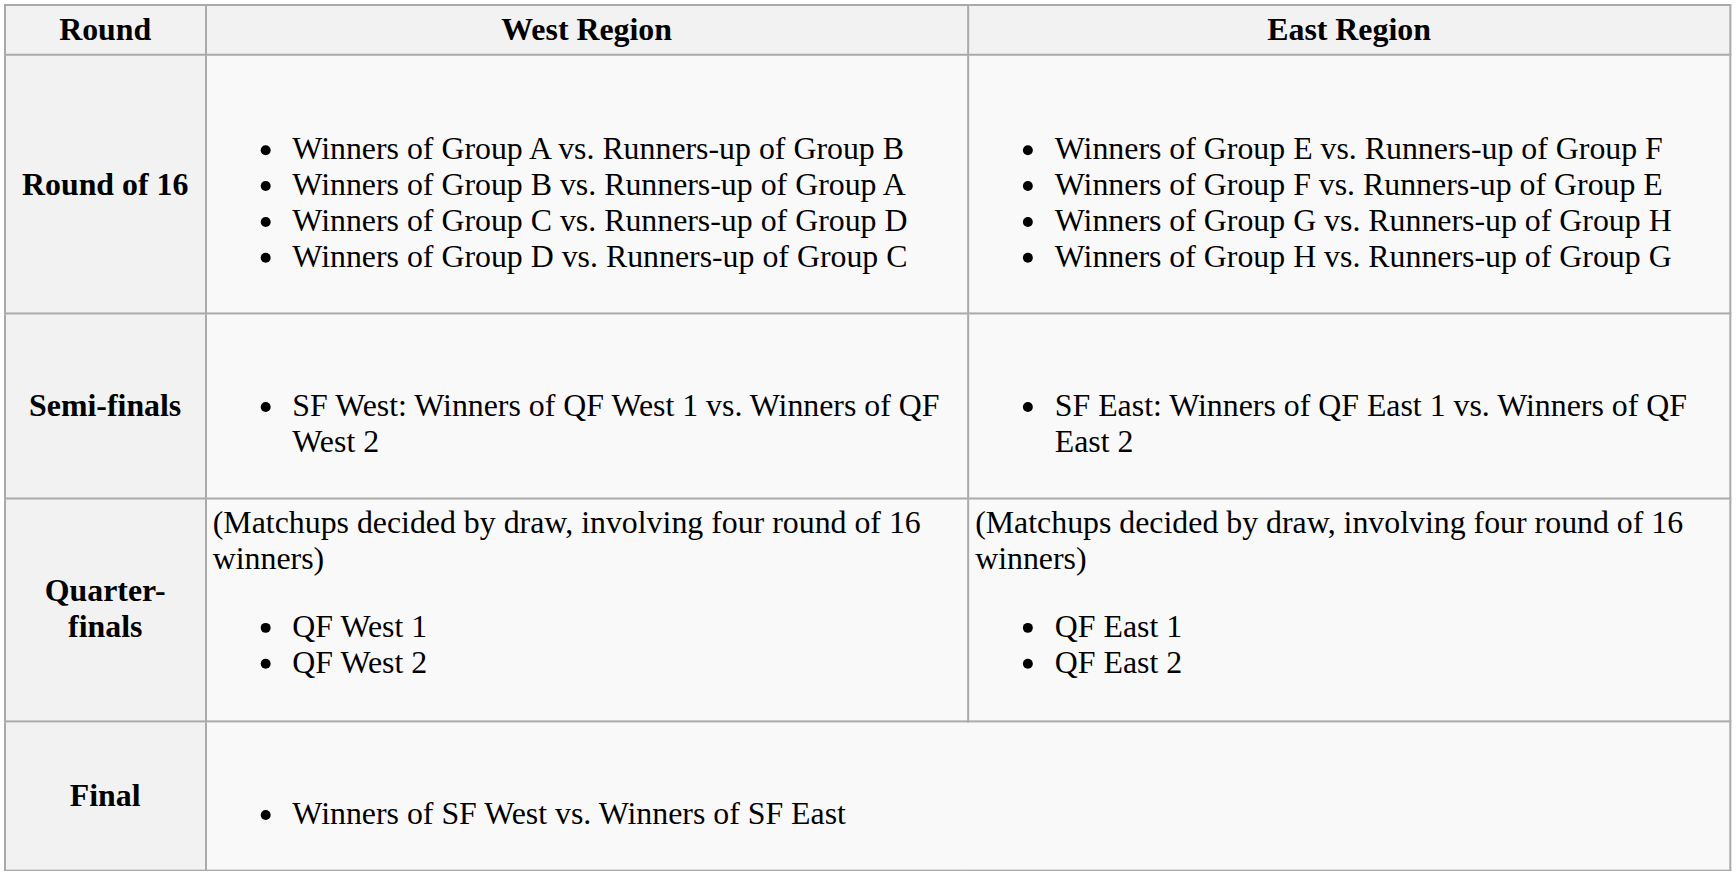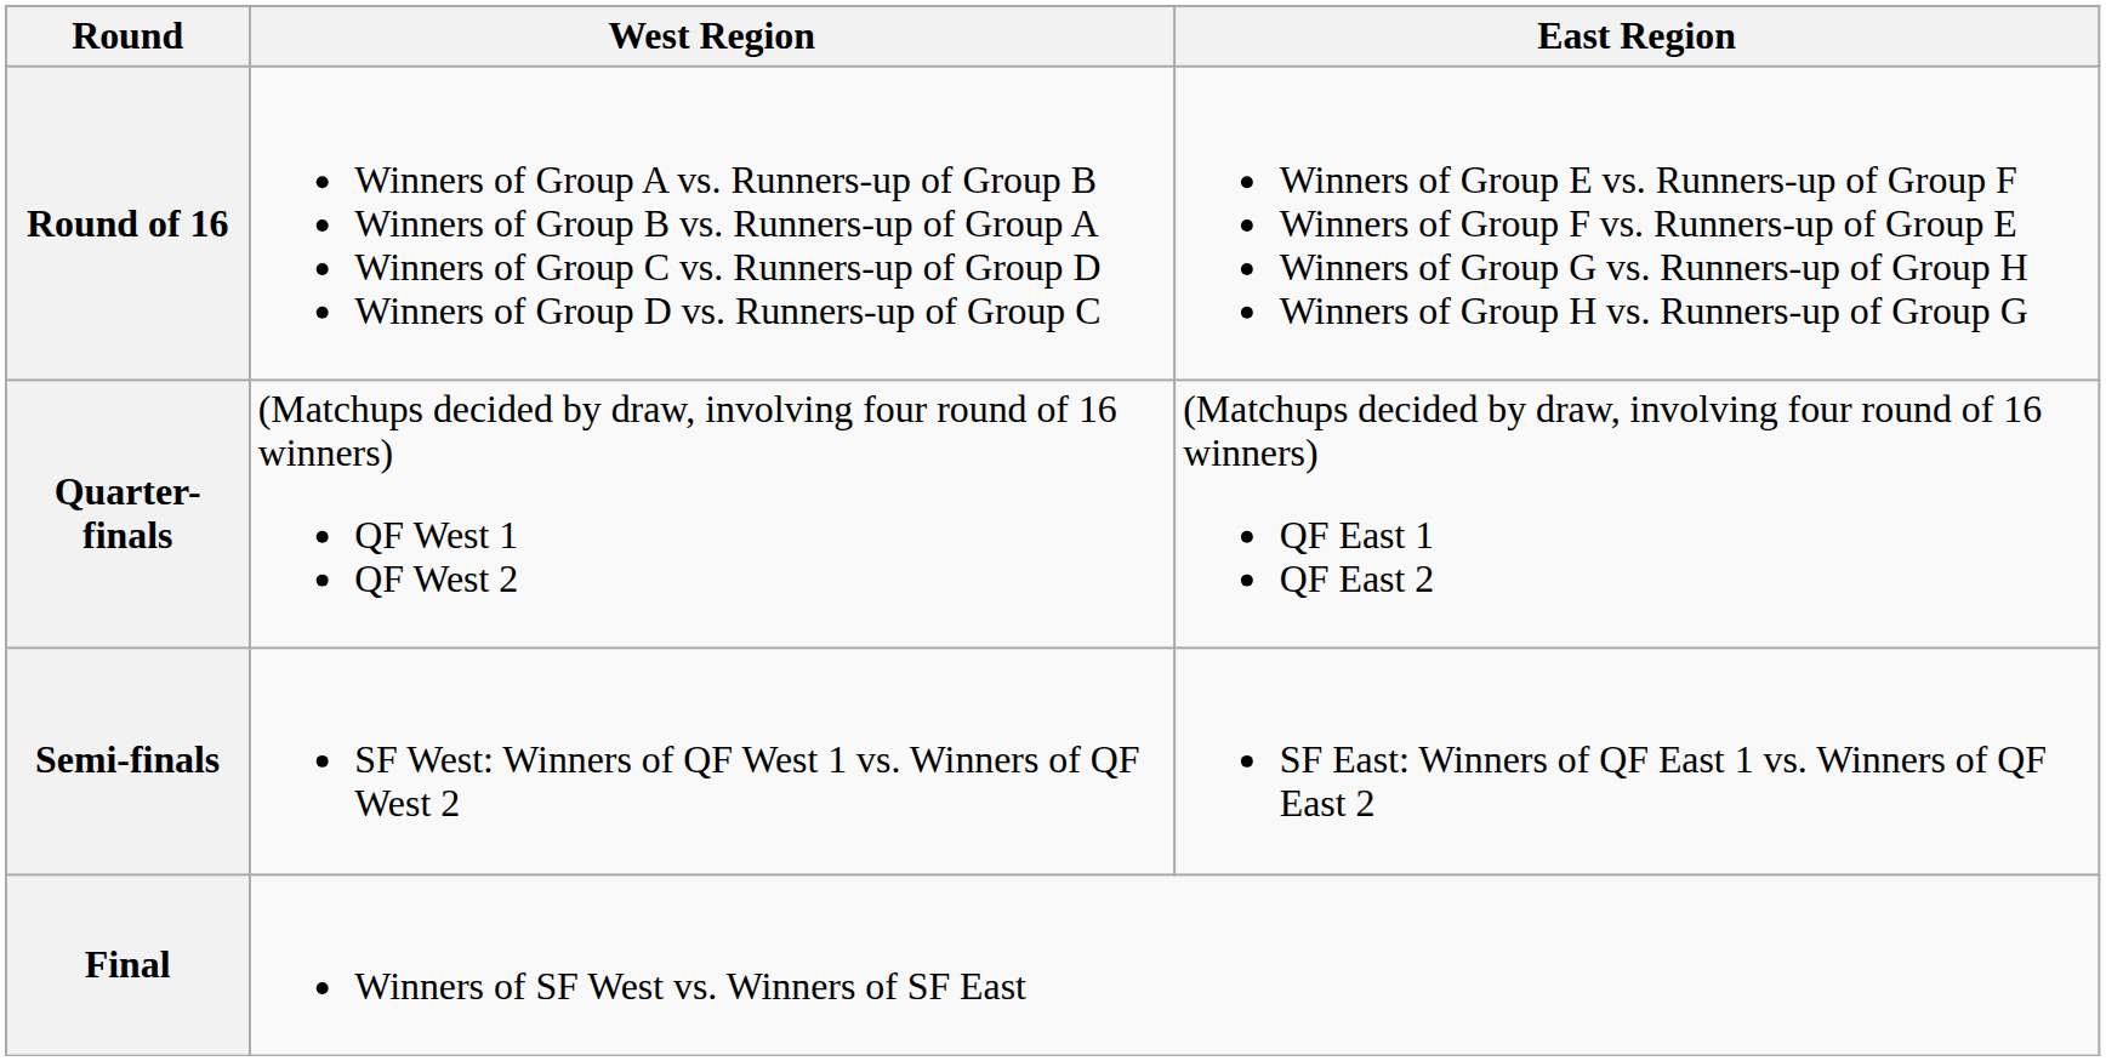rows swapped: Quarter-finals <-> Semi-finals
